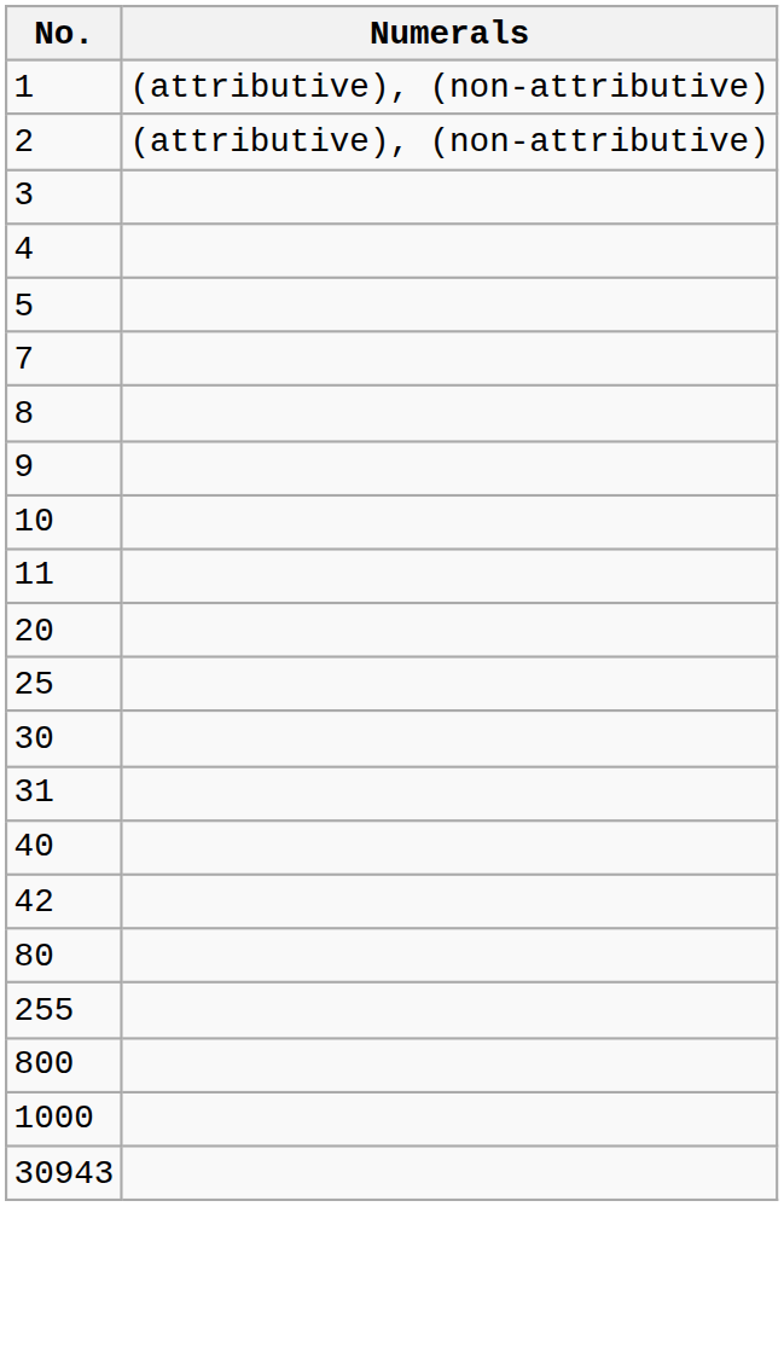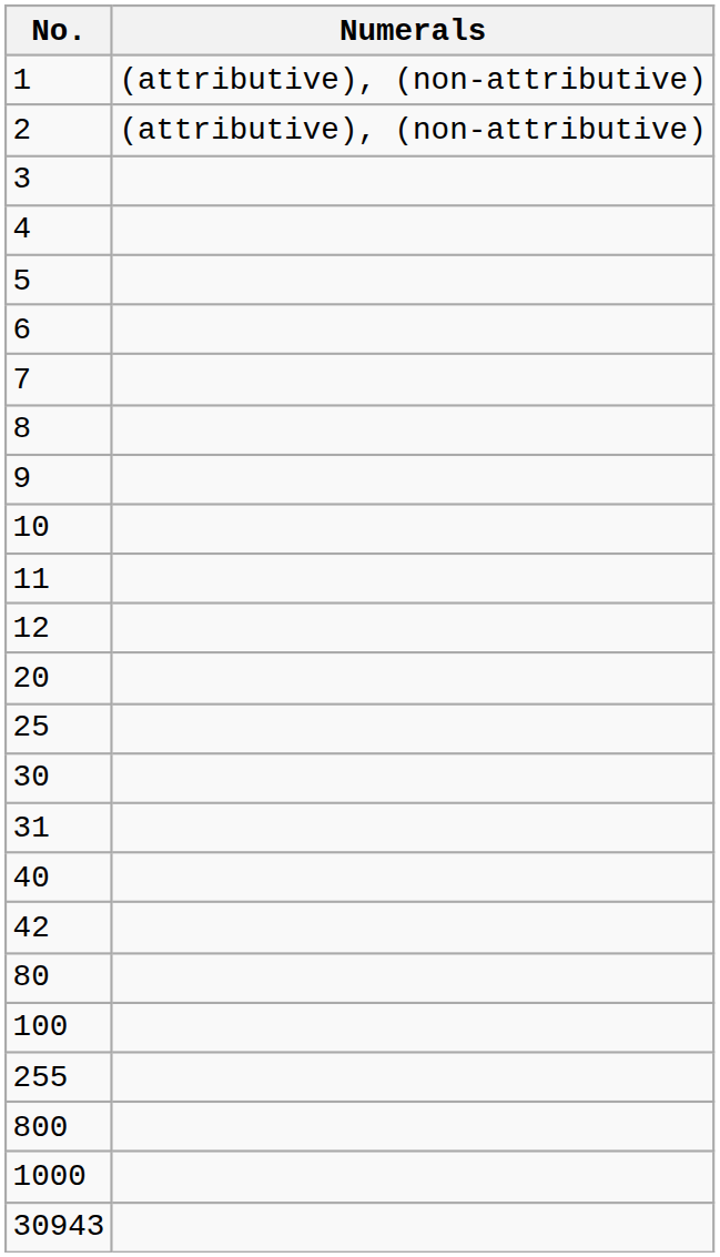+ row: 6
+ row: 12
+ row: 100
